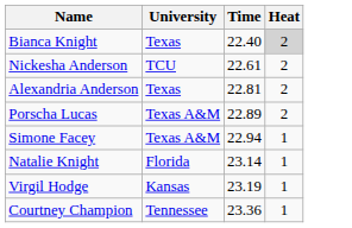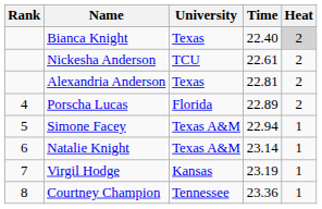+ column: Rank | 4 | 5 | 6 | 7 | 8
Porscha Lucas | University: Texas A&M -> Florida
Natalie Knight | University: Florida -> Texas A&M
